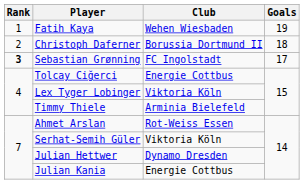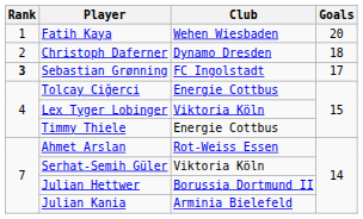Fatih Kaya | Goals: 19 -> 20
Christoph Daferner | Club: Borussia Dortmund II -> Dynamo Dresden
Timmy Thiele | Club: Arminia Bielefeld -> Energie Cottbus
Julian Hettwer | Club: Dynamo Dresden -> Borussia Dortmund II
Julian Kania | Club: Energie Cottbus -> Arminia Bielefeld
